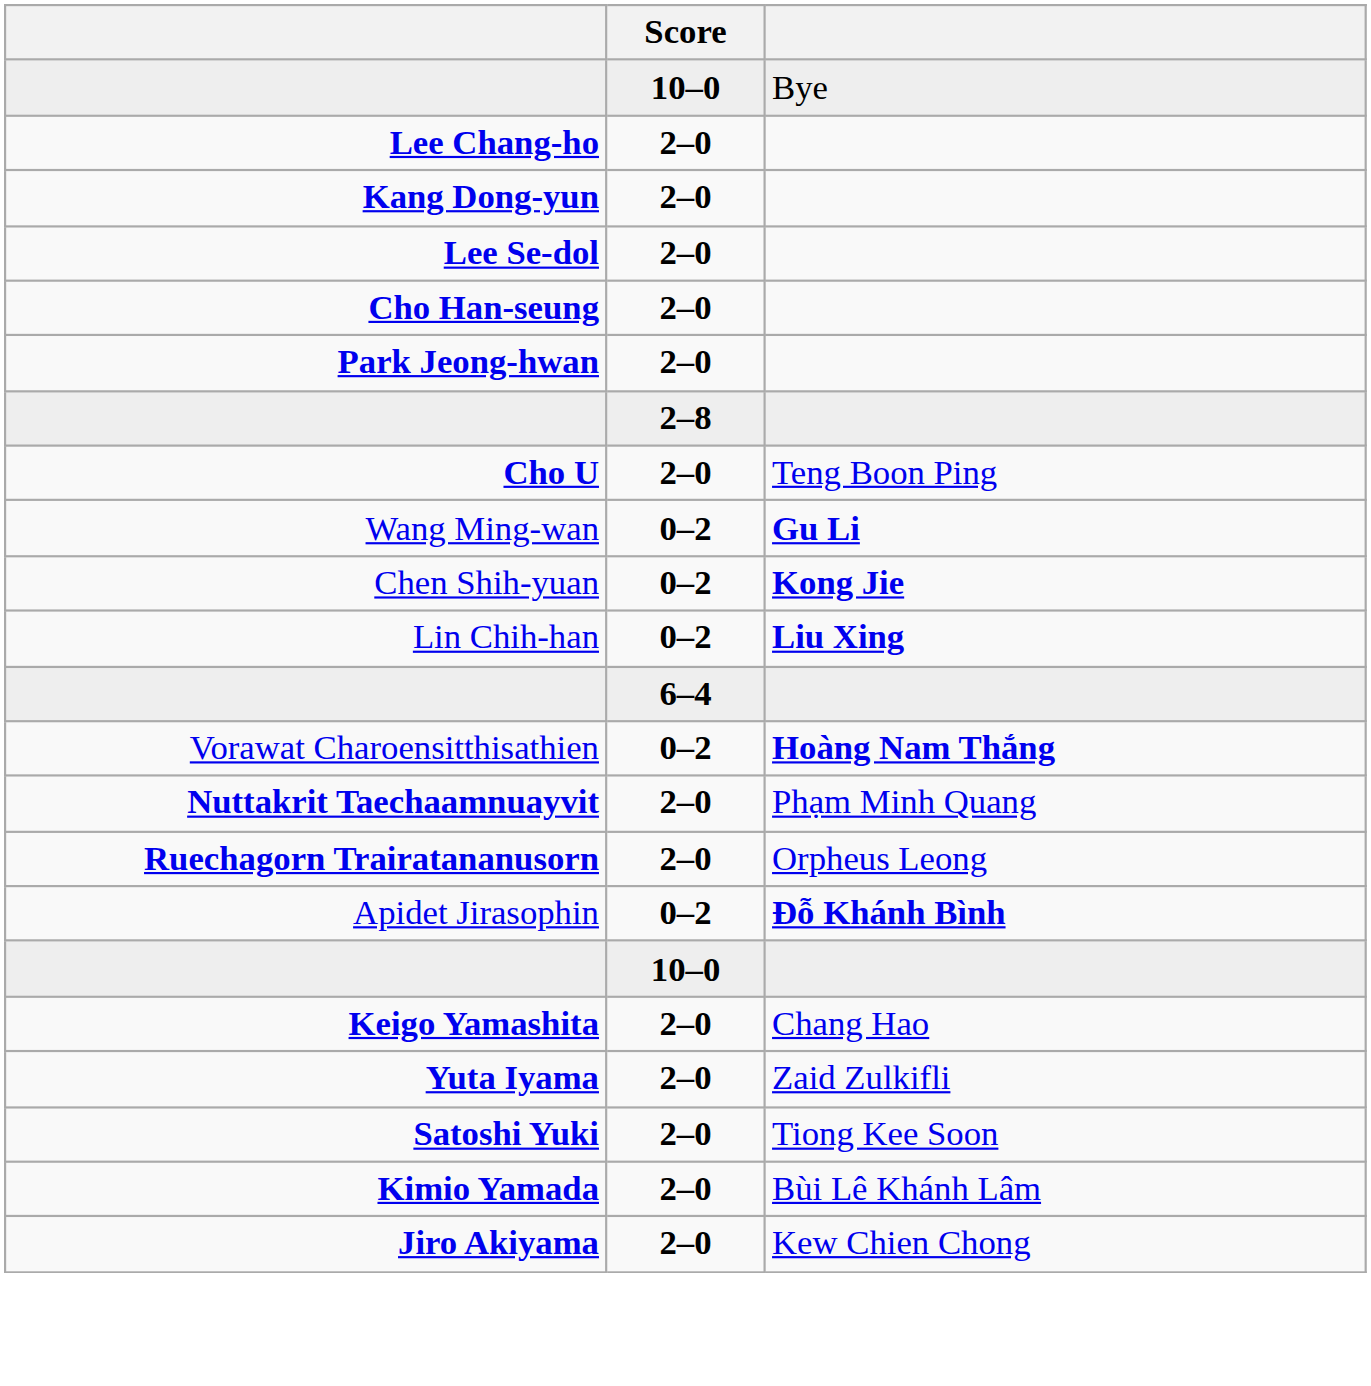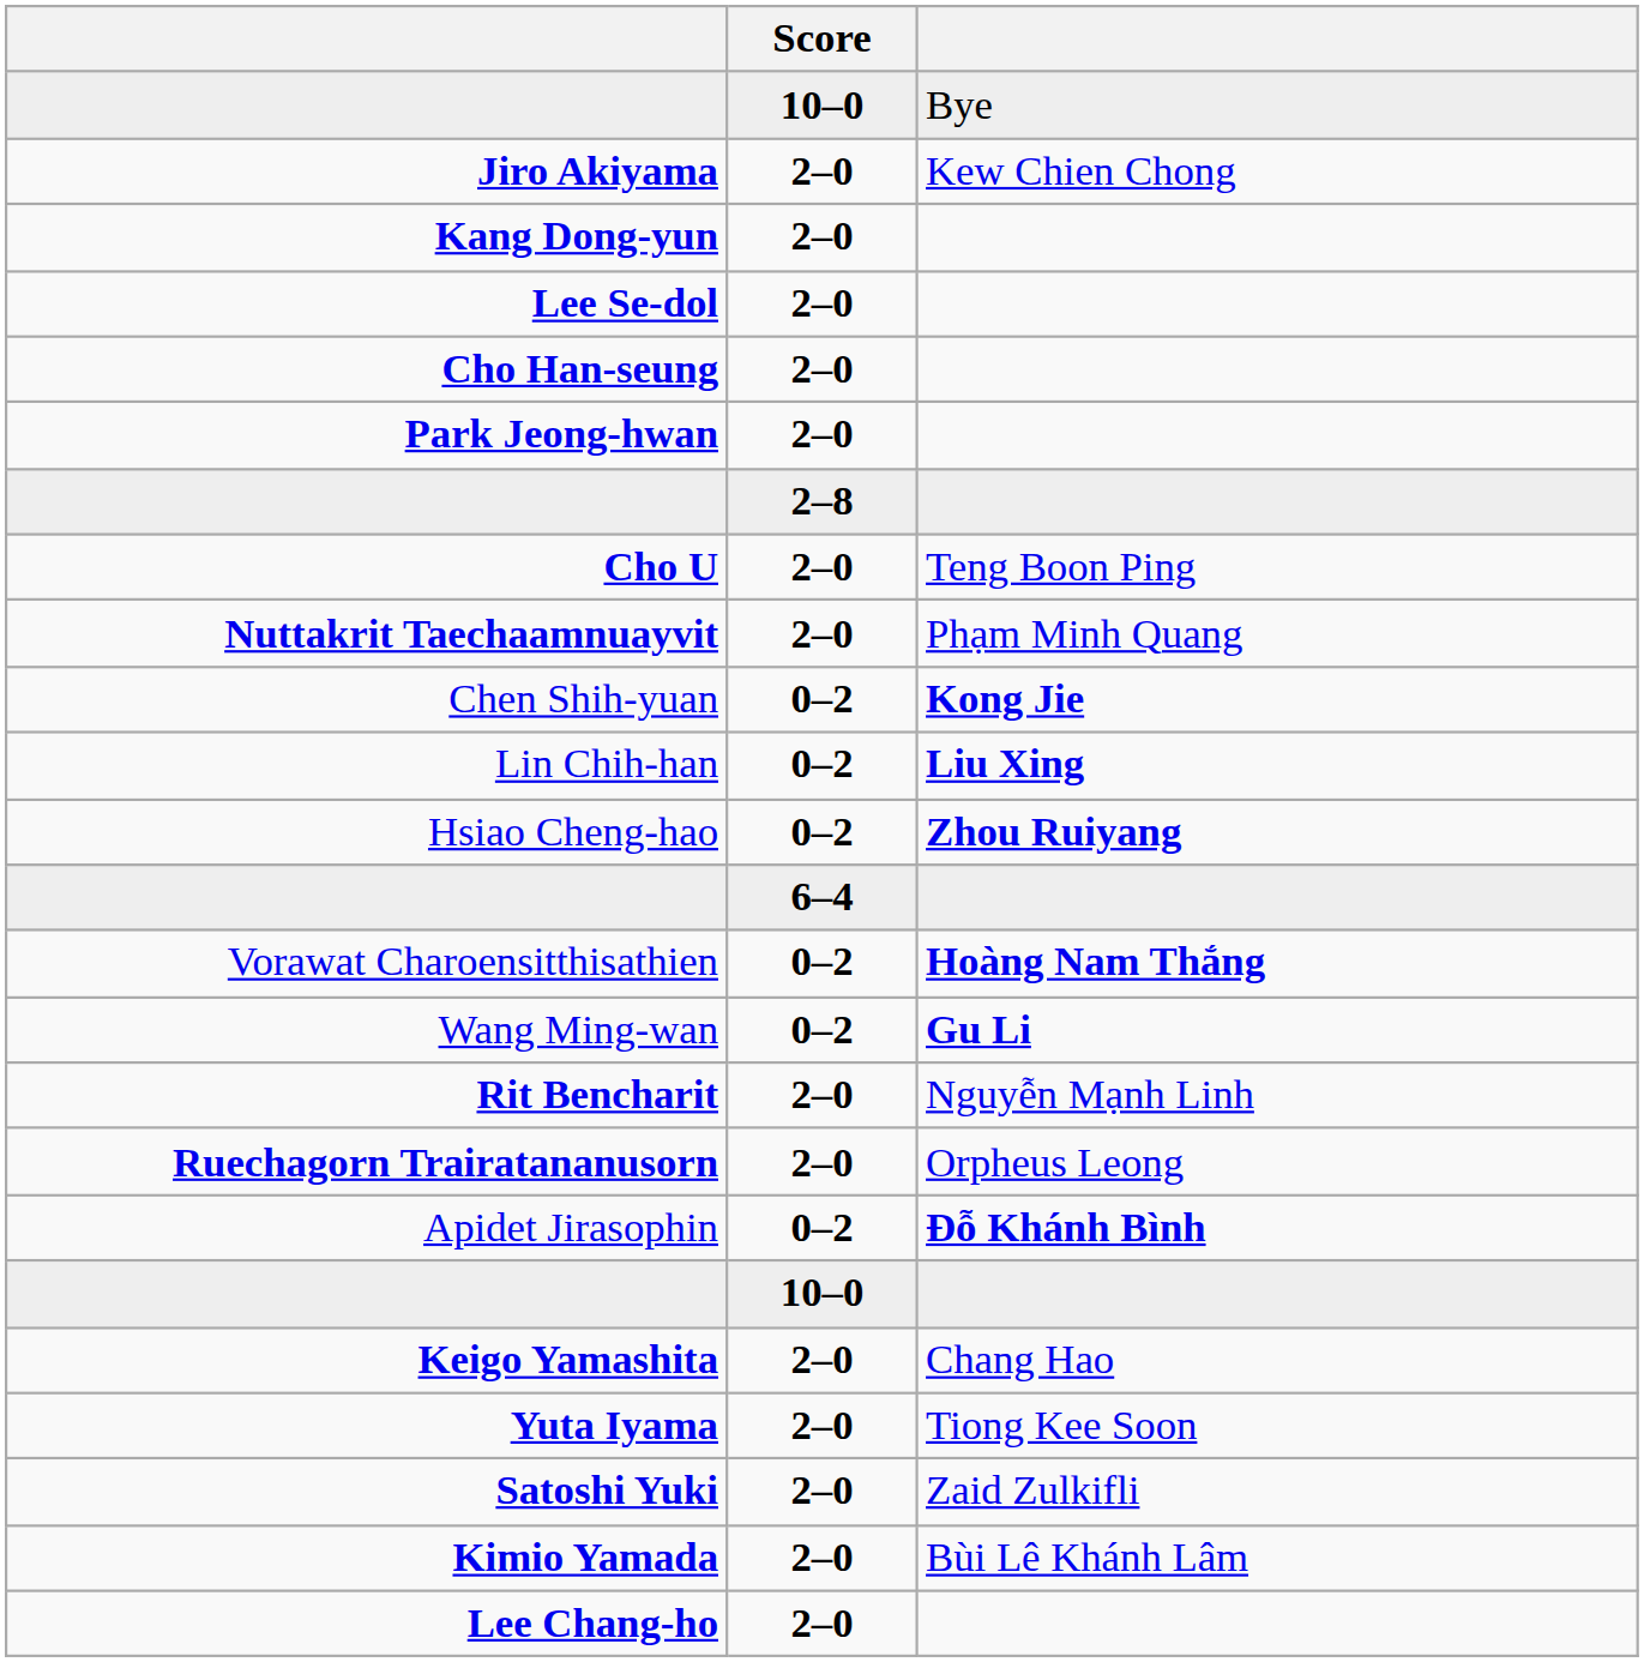rows swapped: Lee Chang-ho <-> Jiro Akiyama
rows swapped: Wang Ming-wan <-> Nuttakrit Taechaamnuayvit
+ row: Hsiao Cheng-hao | 0–2 | Zhou Ruiyang
+ row: Rit Bencharit | 2–0 | Nguyễn Mạnh Linh
Yuta Iyama | column 3: Zaid Zulkifli -> Tiong Kee Soon
Satoshi Yuki | column 3: Tiong Kee Soon -> Zaid Zulkifli
